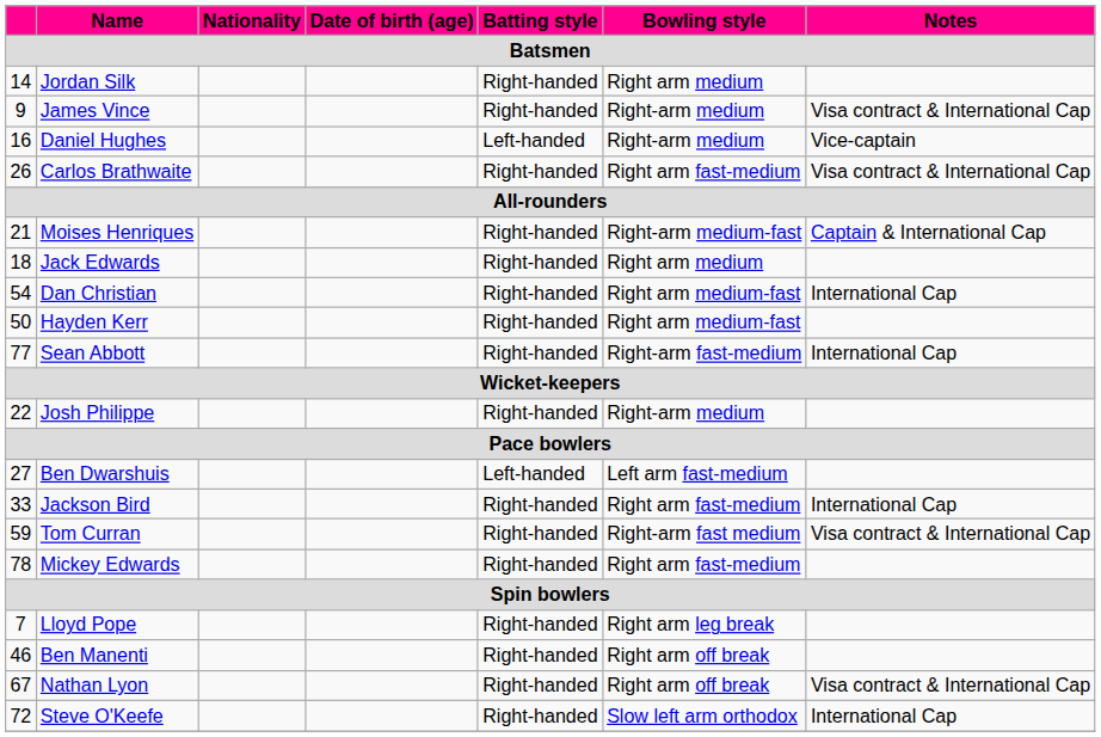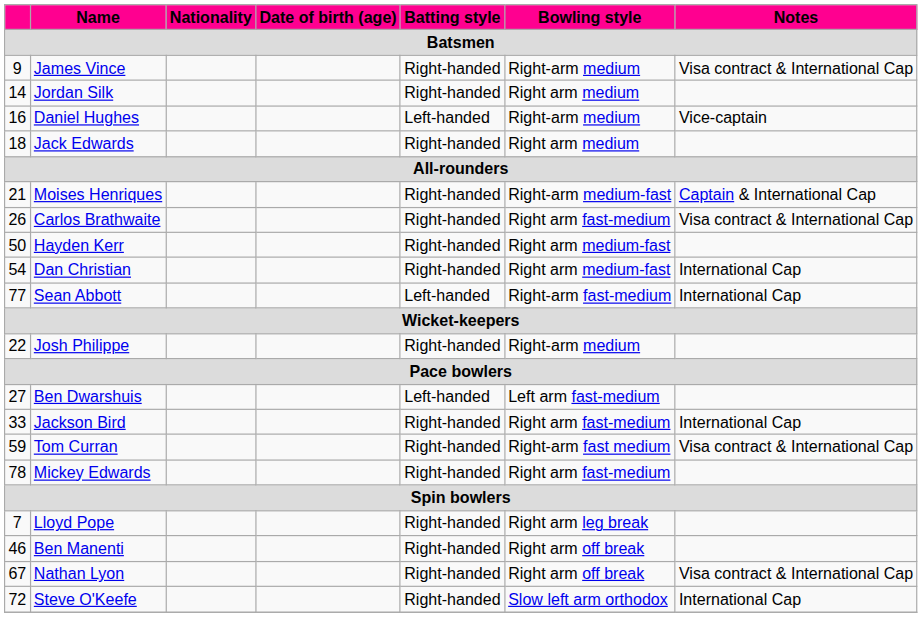rows swapped: James Vince <-> Jordan Silk
rows swapped: Jack Edwards <-> Carlos Brathwaite
rows swapped: Hayden Kerr <-> Dan Christian
Sean Abbott | Batting style: Right-handed -> Left-handed
